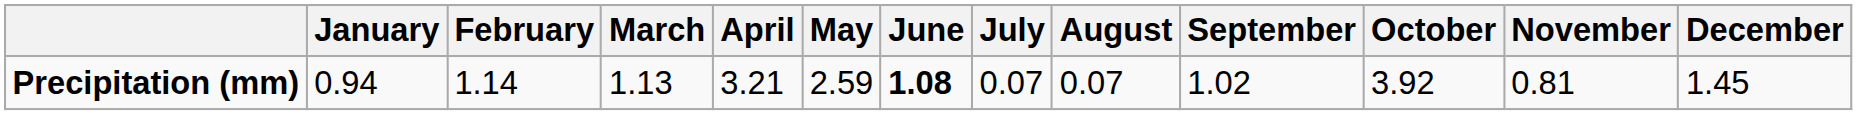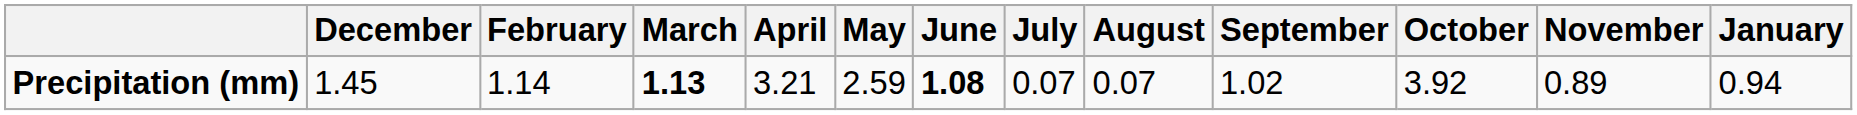columns swapped: January <-> December
Precipitation (mm) | March: normal -> bold
Precipitation (mm) | November: 0.81 -> 0.89
